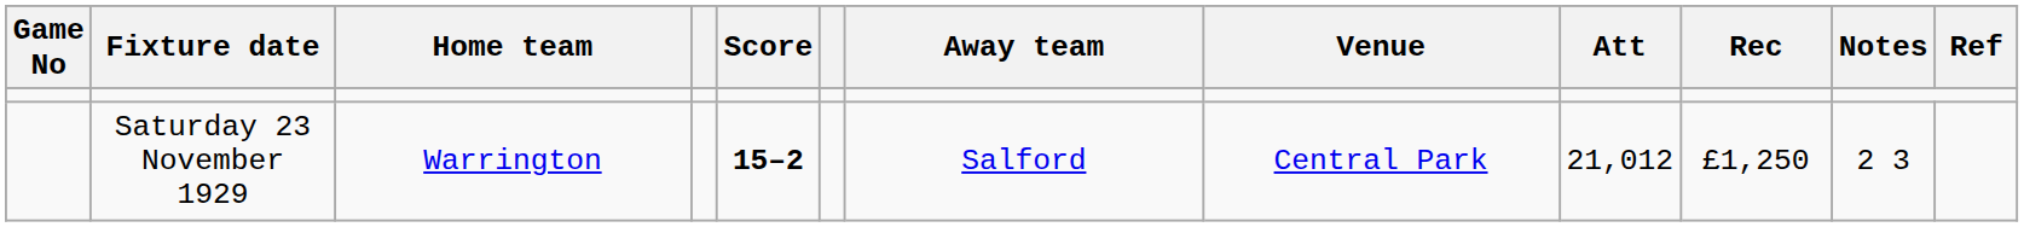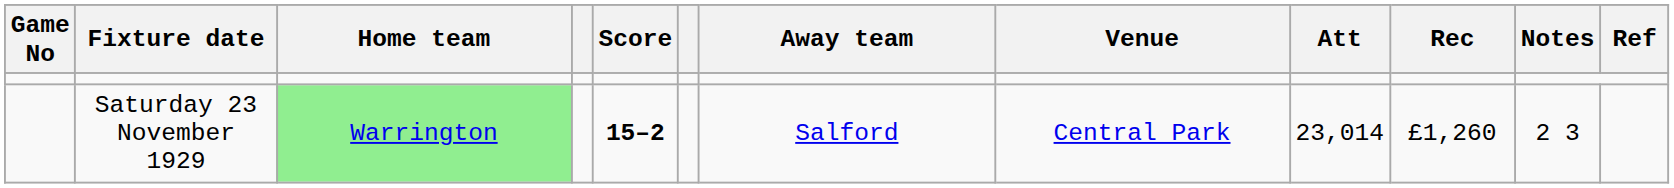Saturday 23 November 1929 | Home team: no background -> lightgreen background
Saturday 23 November 1929 | Att: 21,012 -> 23,014
Saturday 23 November 1929 | Rec: £1,250 -> £1,260
